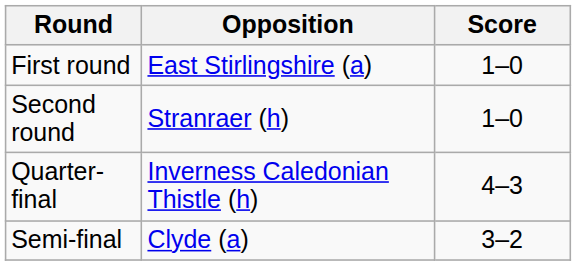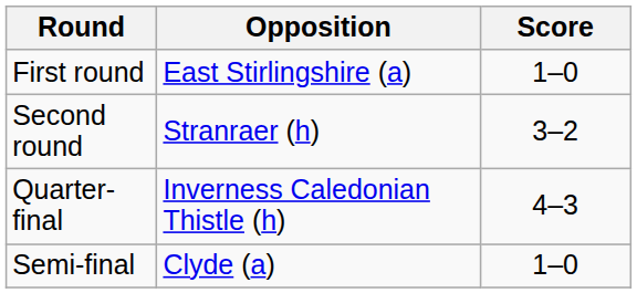Second round | Score: 1–0 -> 3–2
Semi-final | Score: 3–2 -> 1–0
